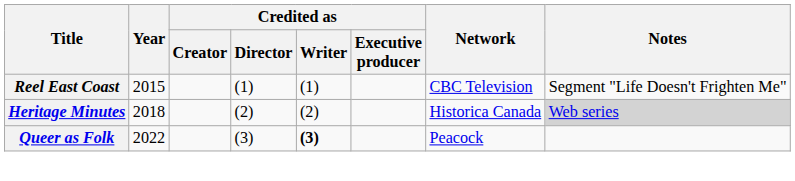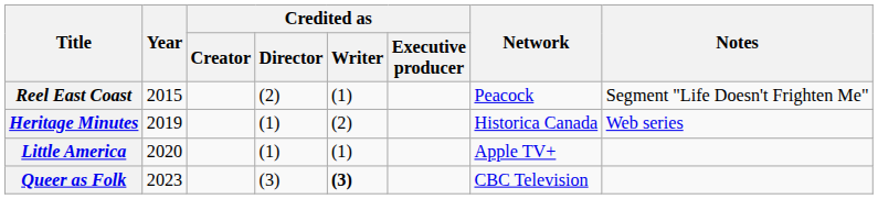Reel East Coast | Credited as / Director: (1) -> (2)
Reel East Coast | Network: CBC Television -> Peacock
Heritage Minutes | Year: 2018 -> 2019
Heritage Minutes | Credited as / Director: (2) -> (1)
Heritage Minutes | Notes: lightgrey background -> no background
+ row: Little America | 2020 | (1) | (1) | Apple TV+
Queer as Folk | Year: 2022 -> 2023
Queer as Folk | Network: Peacock -> CBC Television
